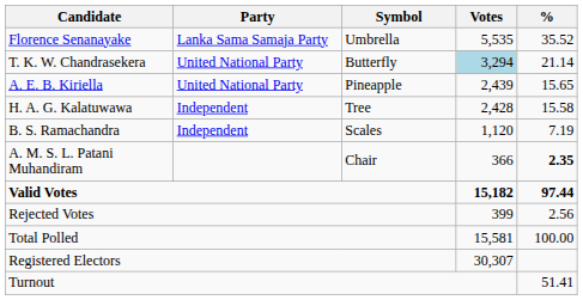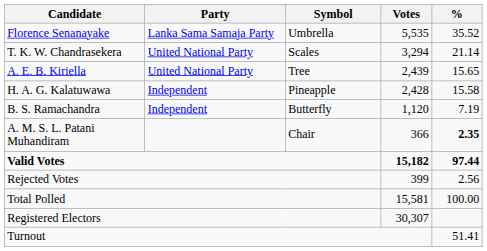T. K. W. Chandrasekera | Symbol: Butterfly -> Scales
T. K. W. Chandrasekera | Votes: lightblue background -> no background
A. E. B. Kiriella | Symbol: Pineapple -> Tree
H. A. G. Kalatuwawa | Symbol: Tree -> Pineapple
B. S. Ramachandra | Symbol: Scales -> Butterfly
